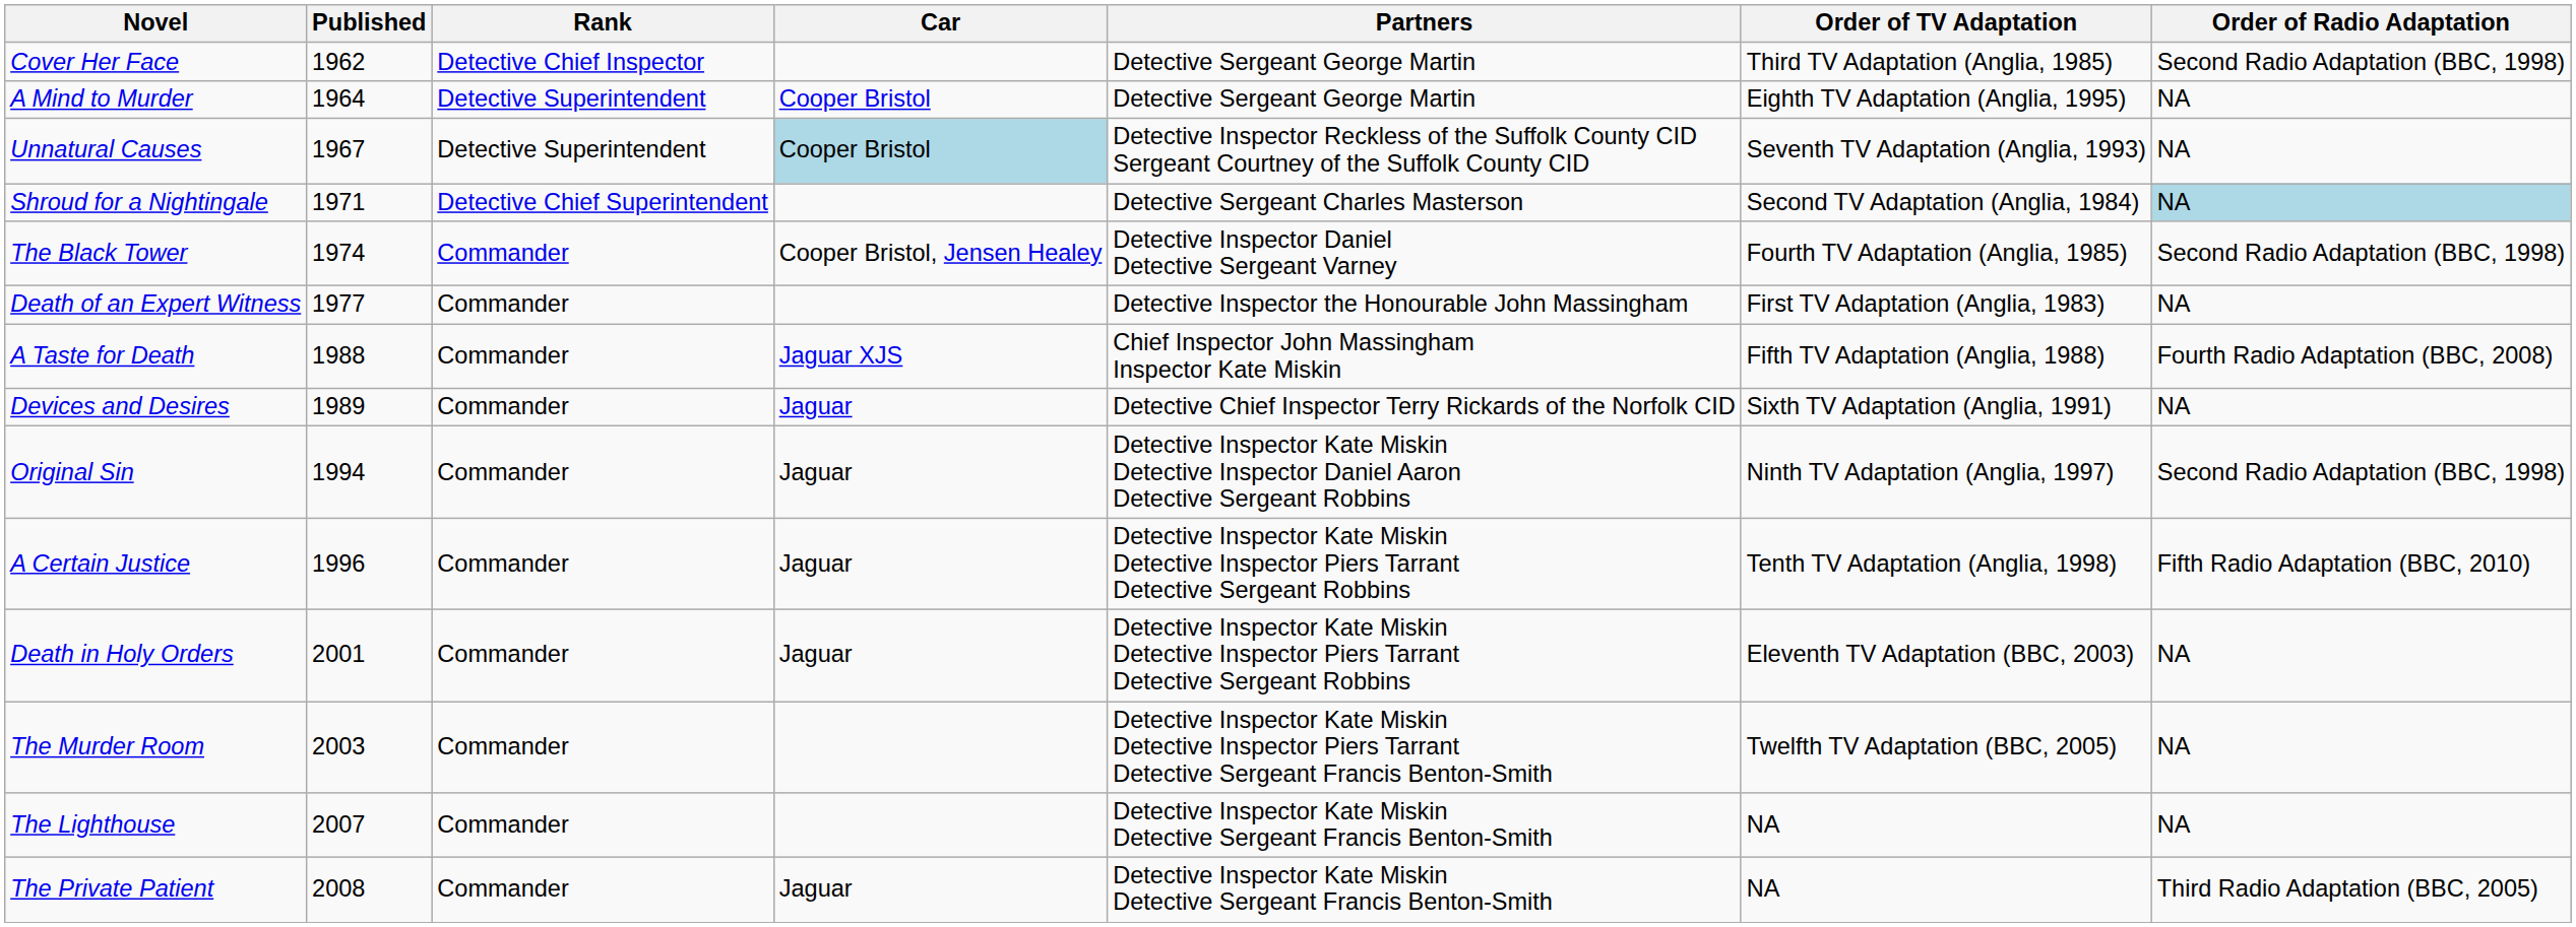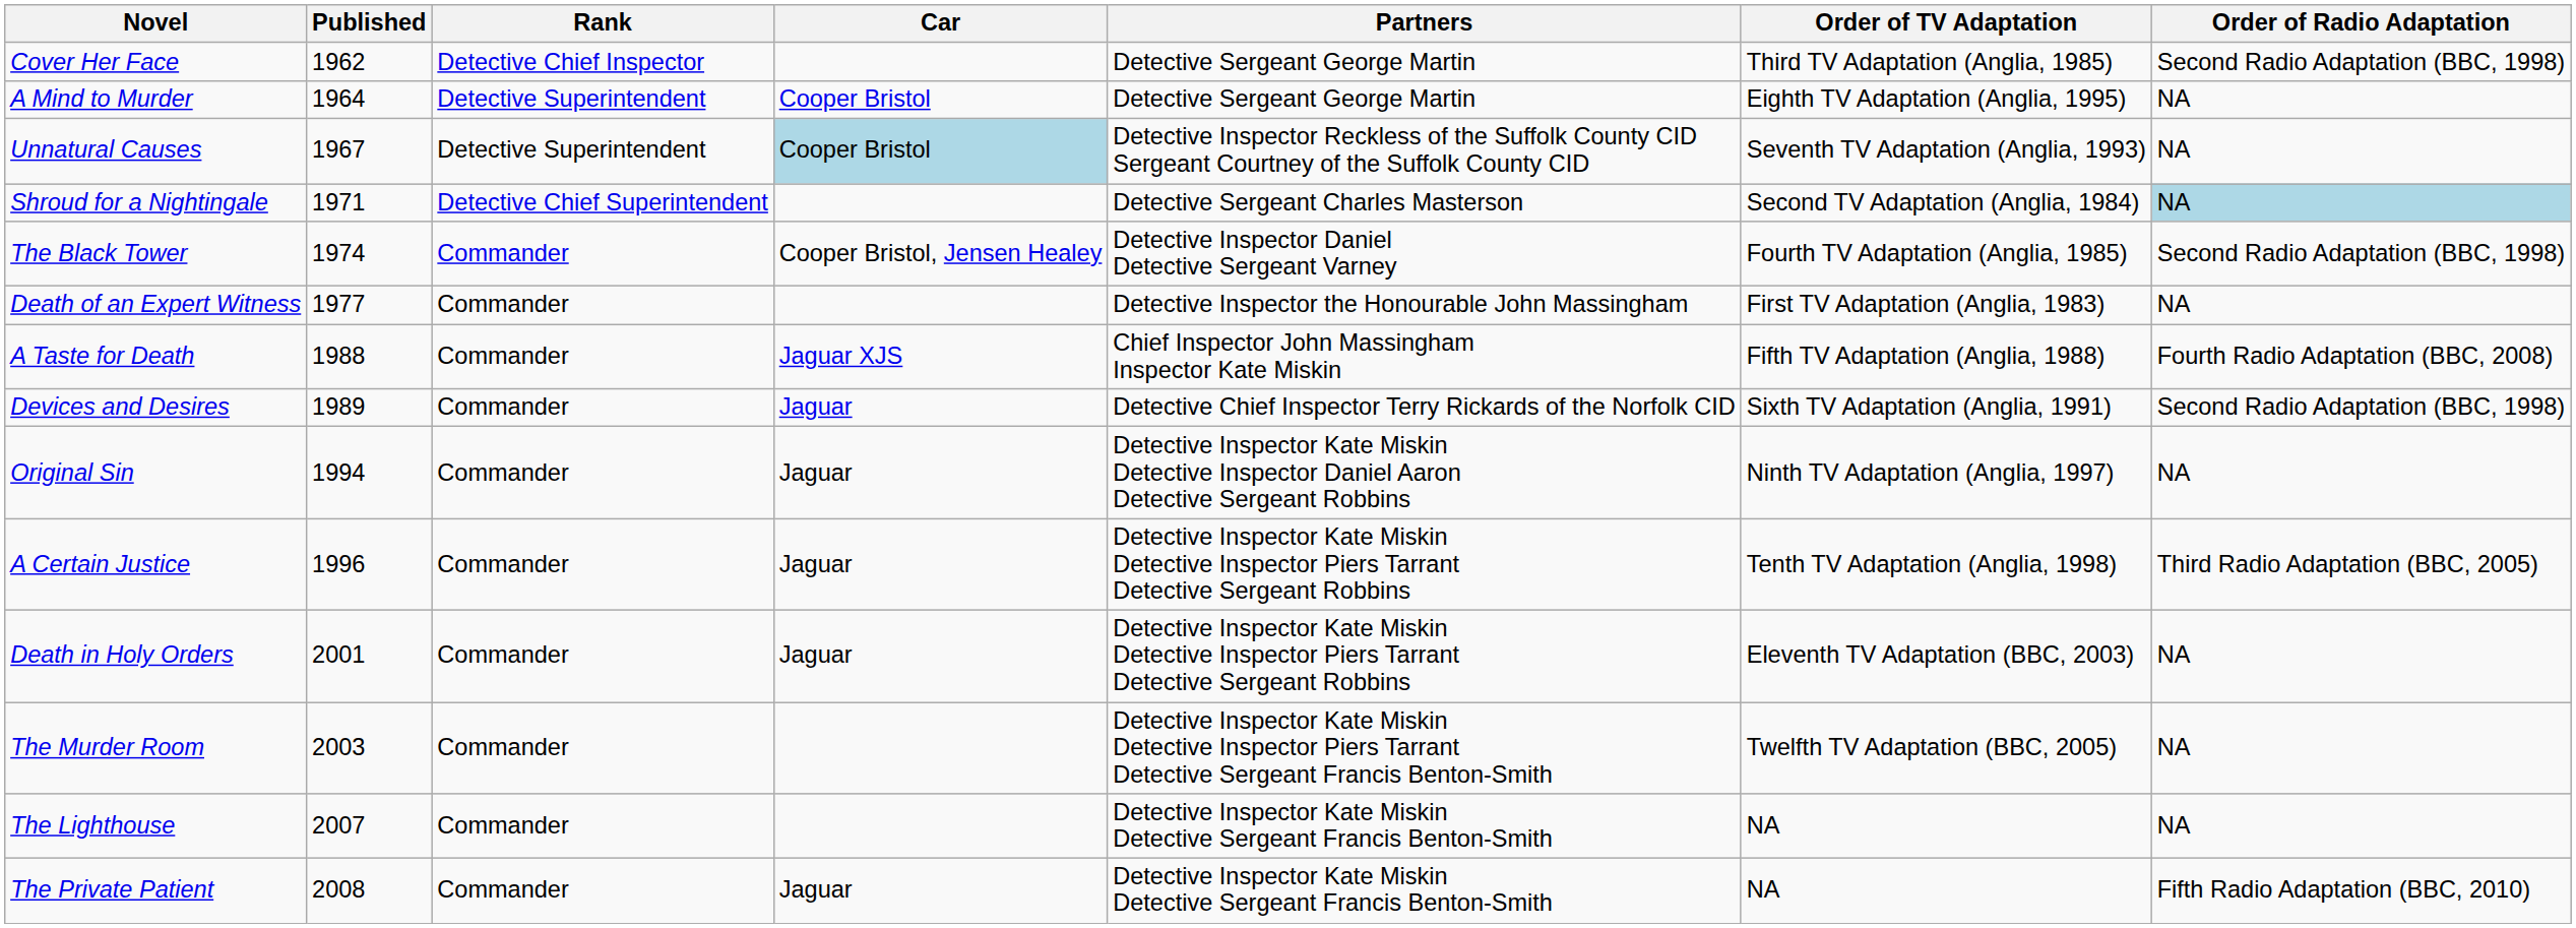Devices and Desires | Order of Radio Adaptation: NA -> Second Radio Adaptation (BBC, 1998)
Original Sin | Order of Radio Adaptation: Second Radio Adaptation (BBC, 1998) -> NA
A Certain Justice | Order of Radio Adaptation: Fifth Radio Adaptation (BBC, 2010) -> Third Radio Adaptation (BBC, 2005)
The Private Patient | Order of Radio Adaptation: Third Radio Adaptation (BBC, 2005) -> Fifth Radio Adaptation (BBC, 2010)
